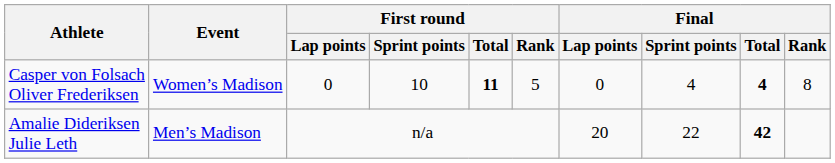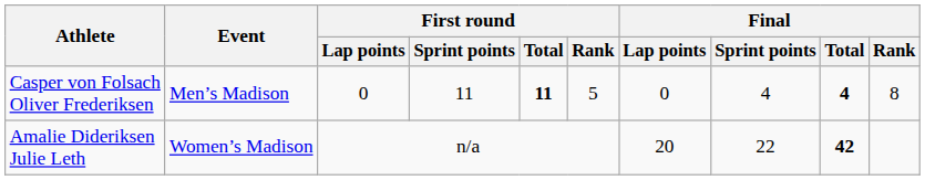Casper von Folsach Oliver Frederiksen | Event: Women’s Madison -> Men’s Madison
Casper von Folsach Oliver Frederiksen | First round / Sprint points: 10 -> 11
Amalie Dideriksen Julie Leth | Event: Men’s Madison -> Women’s Madison
